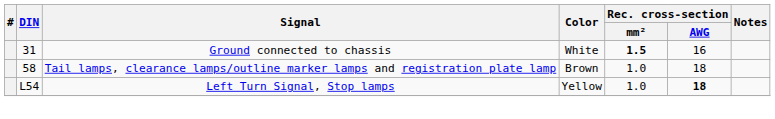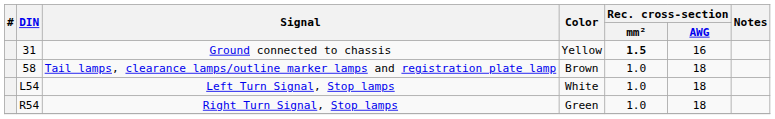Ground connected to chassis | Color: White -> Yellow
Left Turn Signal, Stop lamps | Color: Yellow -> White
Left Turn Signal, Stop lamps | Rec. cross-section / AWG: bold -> normal
+ row: R54 | Right Turn Signal, Stop lamps | Green | 1.0 | 18
